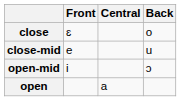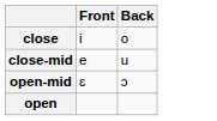- column: Central | a
close | Front: ɛ -> i
open-mid | Front: i -> ɛ
